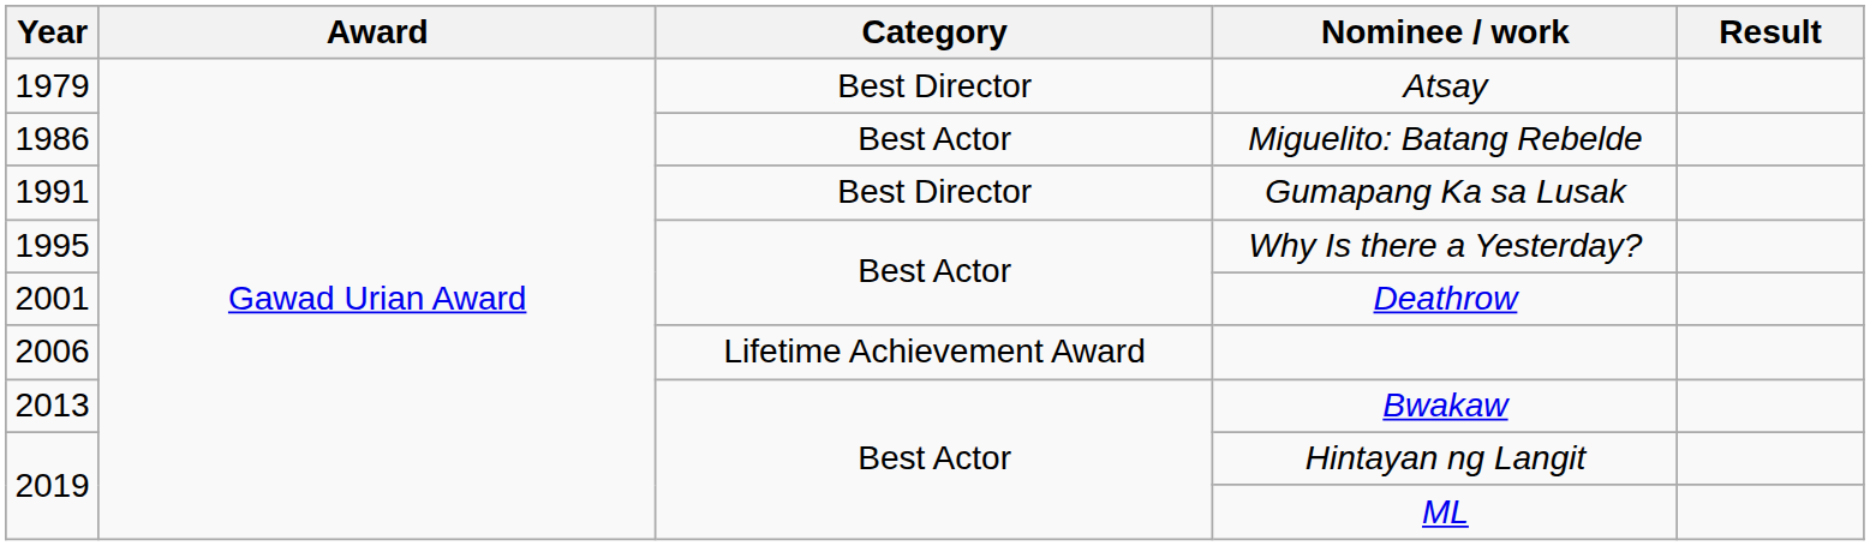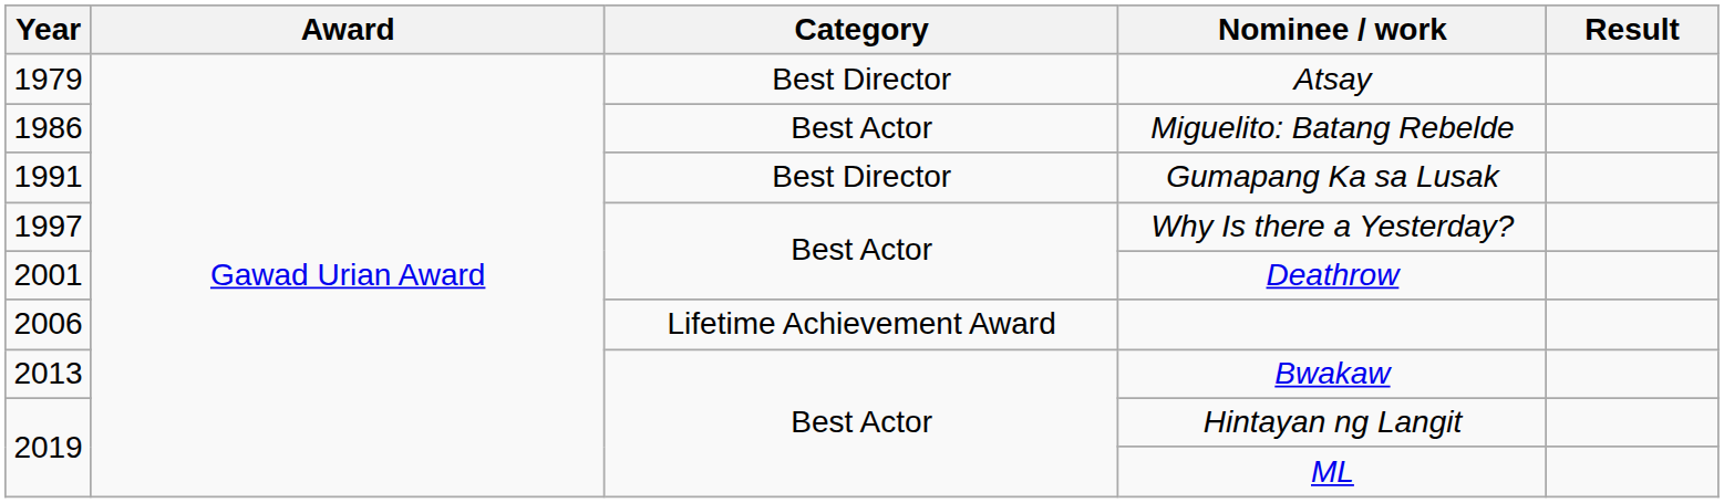Why Is there a Yesterday? | Year: 1995 -> 1997
